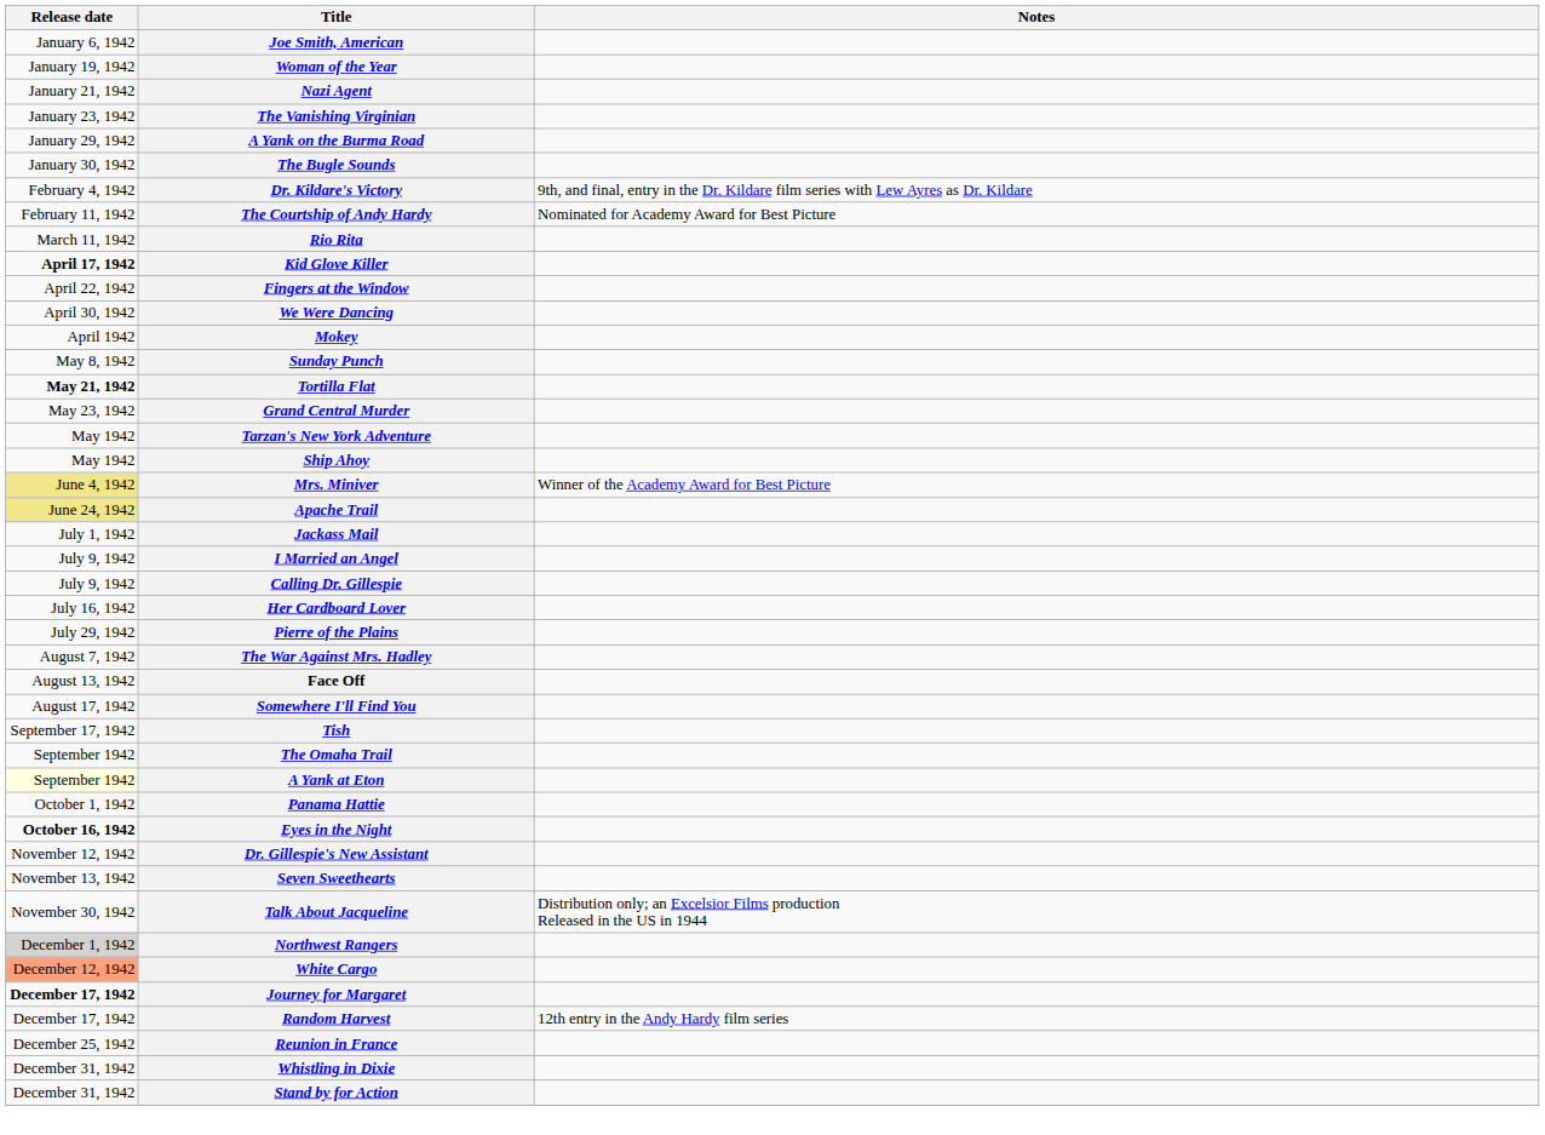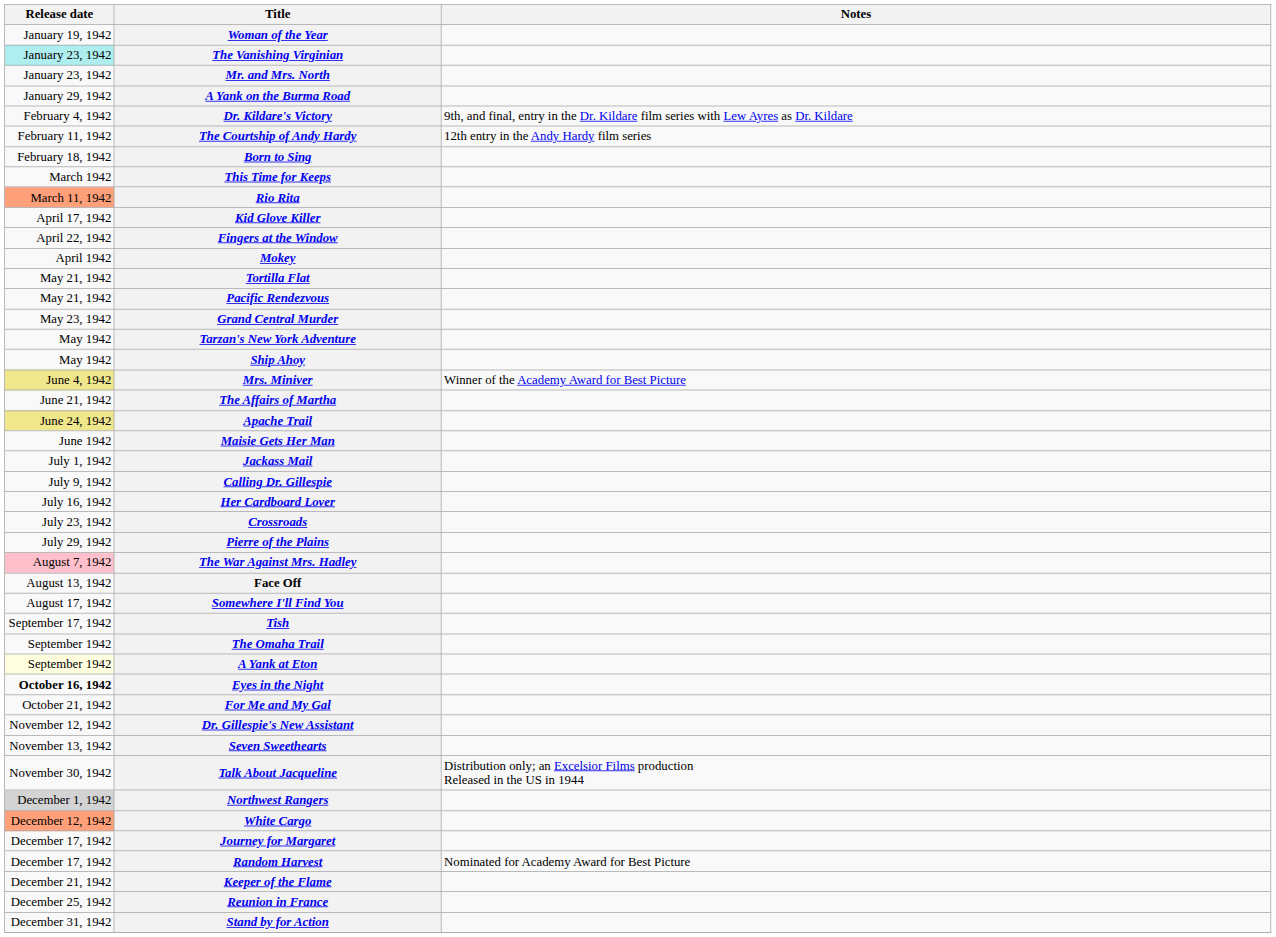- row: January 6, 1942 | Joe Smith, American
- row: January 21, 1942 | Nazi Agent
The Vanishing Virginian | Release date: no background -> paleturquoise background
+ row: January 23, 1942 | Mr. and Mrs. North
- row: January 30, 1942 | The Bugle Sounds
The Courtship of Andy Hardy | Notes: Nominated for Academy Award for Best Picture -> 12th entry in the Andy Hardy film series
+ row: February 18, 1942 | Born to Sing
+ row: March 1942 | This Time for Keeps
Rio Rita | Release date: no background -> lightsalmon background
Kid Glove Killer | Release date: bold -> normal
- row: April 30, 1942 | We Were Dancing
- row: May 8, 1942 | Sunday Punch
Tortilla Flat | Release date: bold -> normal
+ row: May 21, 1942 | Pacific Rendezvous
+ row: June 21, 1942 | The Affairs of Martha
+ row: June 1942 | Maisie Gets Her Man
- row: July 9, 1942 | I Married an Angel
+ row: July 23, 1942 | Crossroads
The War Against Mrs. Hadley | Release date: no background -> pink background
- row: October 1, 1942 | Panama Hattie
+ row: October 21, 1942 | For Me and My Gal
Journey for Margaret | Release date: bold -> normal
Random Harvest | Notes: 12th entry in the Andy Hardy film series -> Nominated for Academy Award for Best Picture
+ row: December 21, 1942 | Keeper of the Flame
- row: December 31, 1942 | Whistling in Dixie
